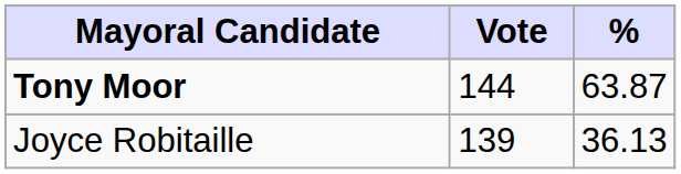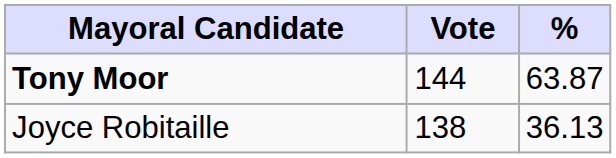Joyce Robitaille | Vote: 139 -> 138
